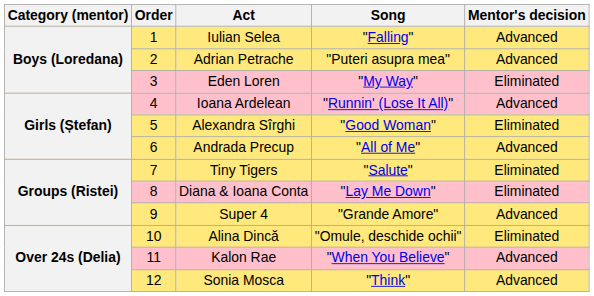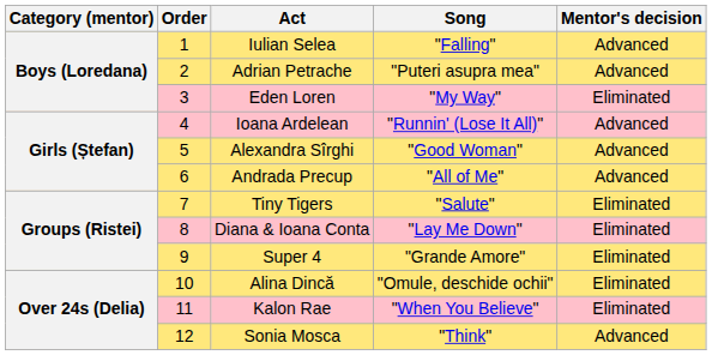Alexandra Sîrghi | Mentor's decision: Eliminated -> Advanced
Super 4 | Mentor's decision: Advanced -> Eliminated
Kalon Rae | Mentor's decision: Advanced -> Eliminated
